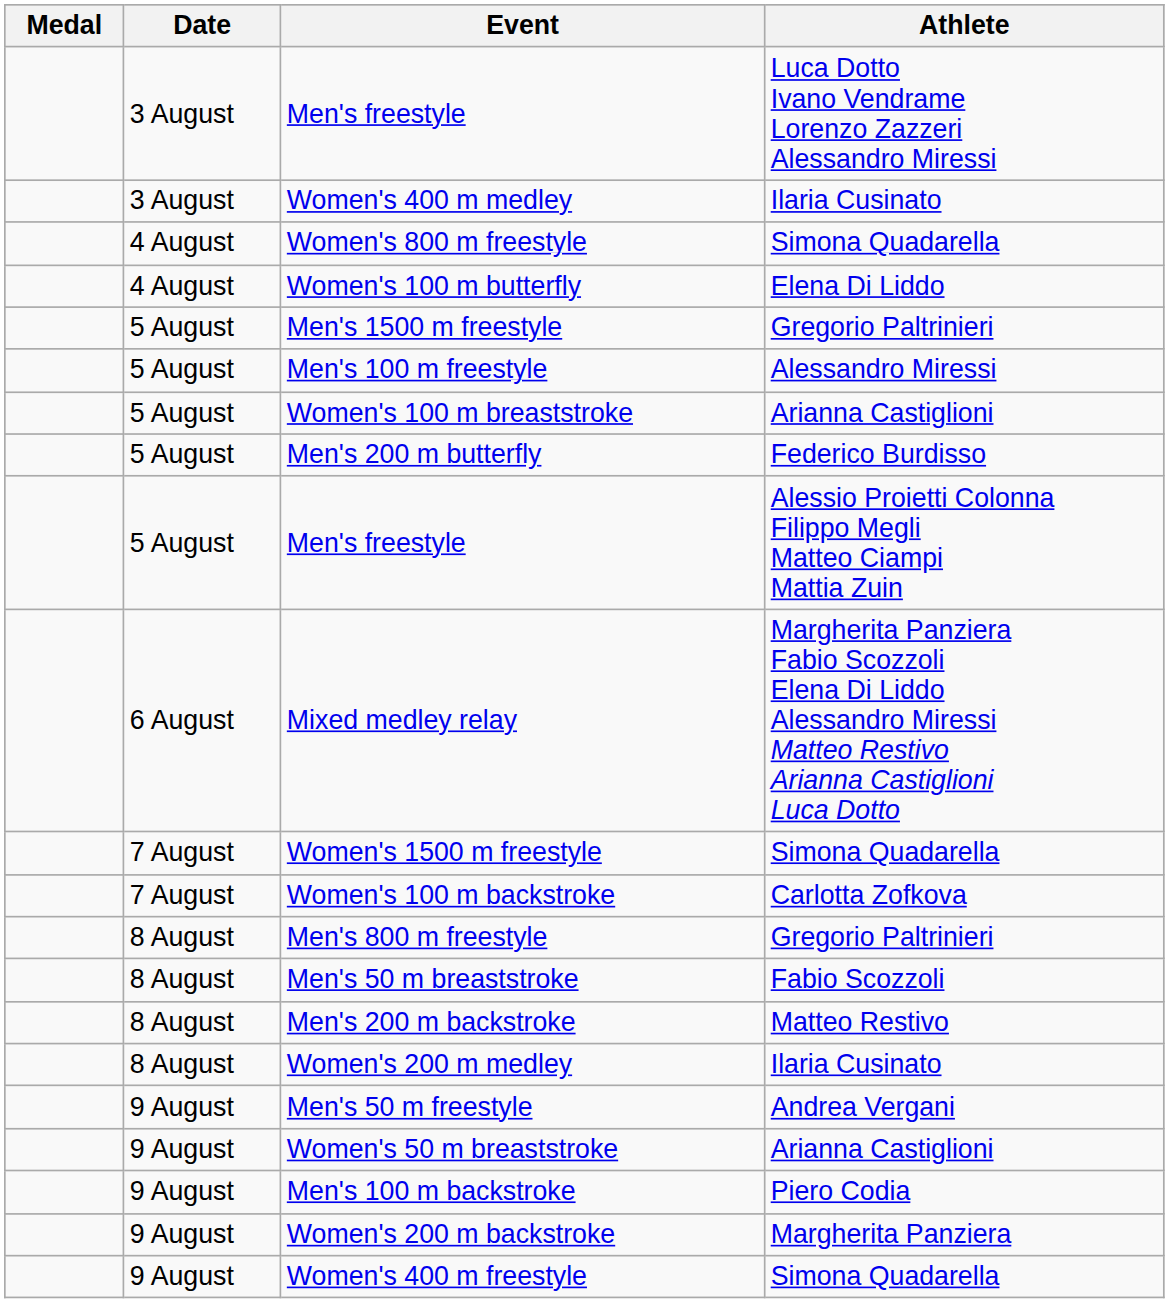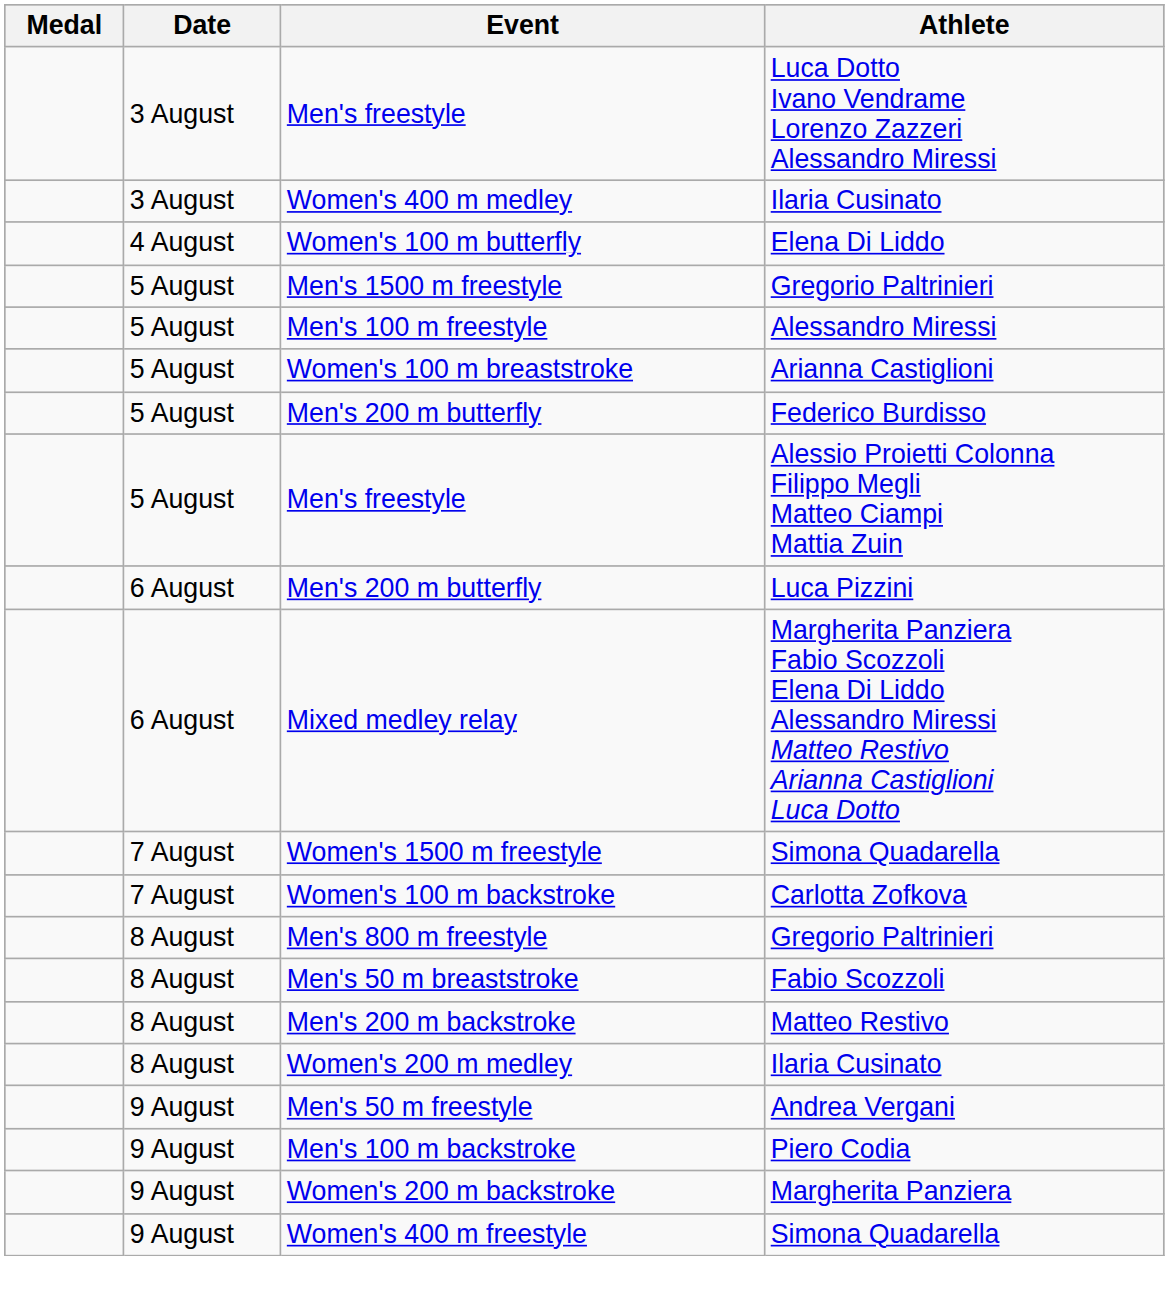- row: 4 August | Women's 800 m freestyle | Simona Quadarella
+ row: 6 August | Men's 200 m butterfly | Luca Pizzini
- row: 9 August | Women's 50 m breaststroke | Arianna Castiglioni
